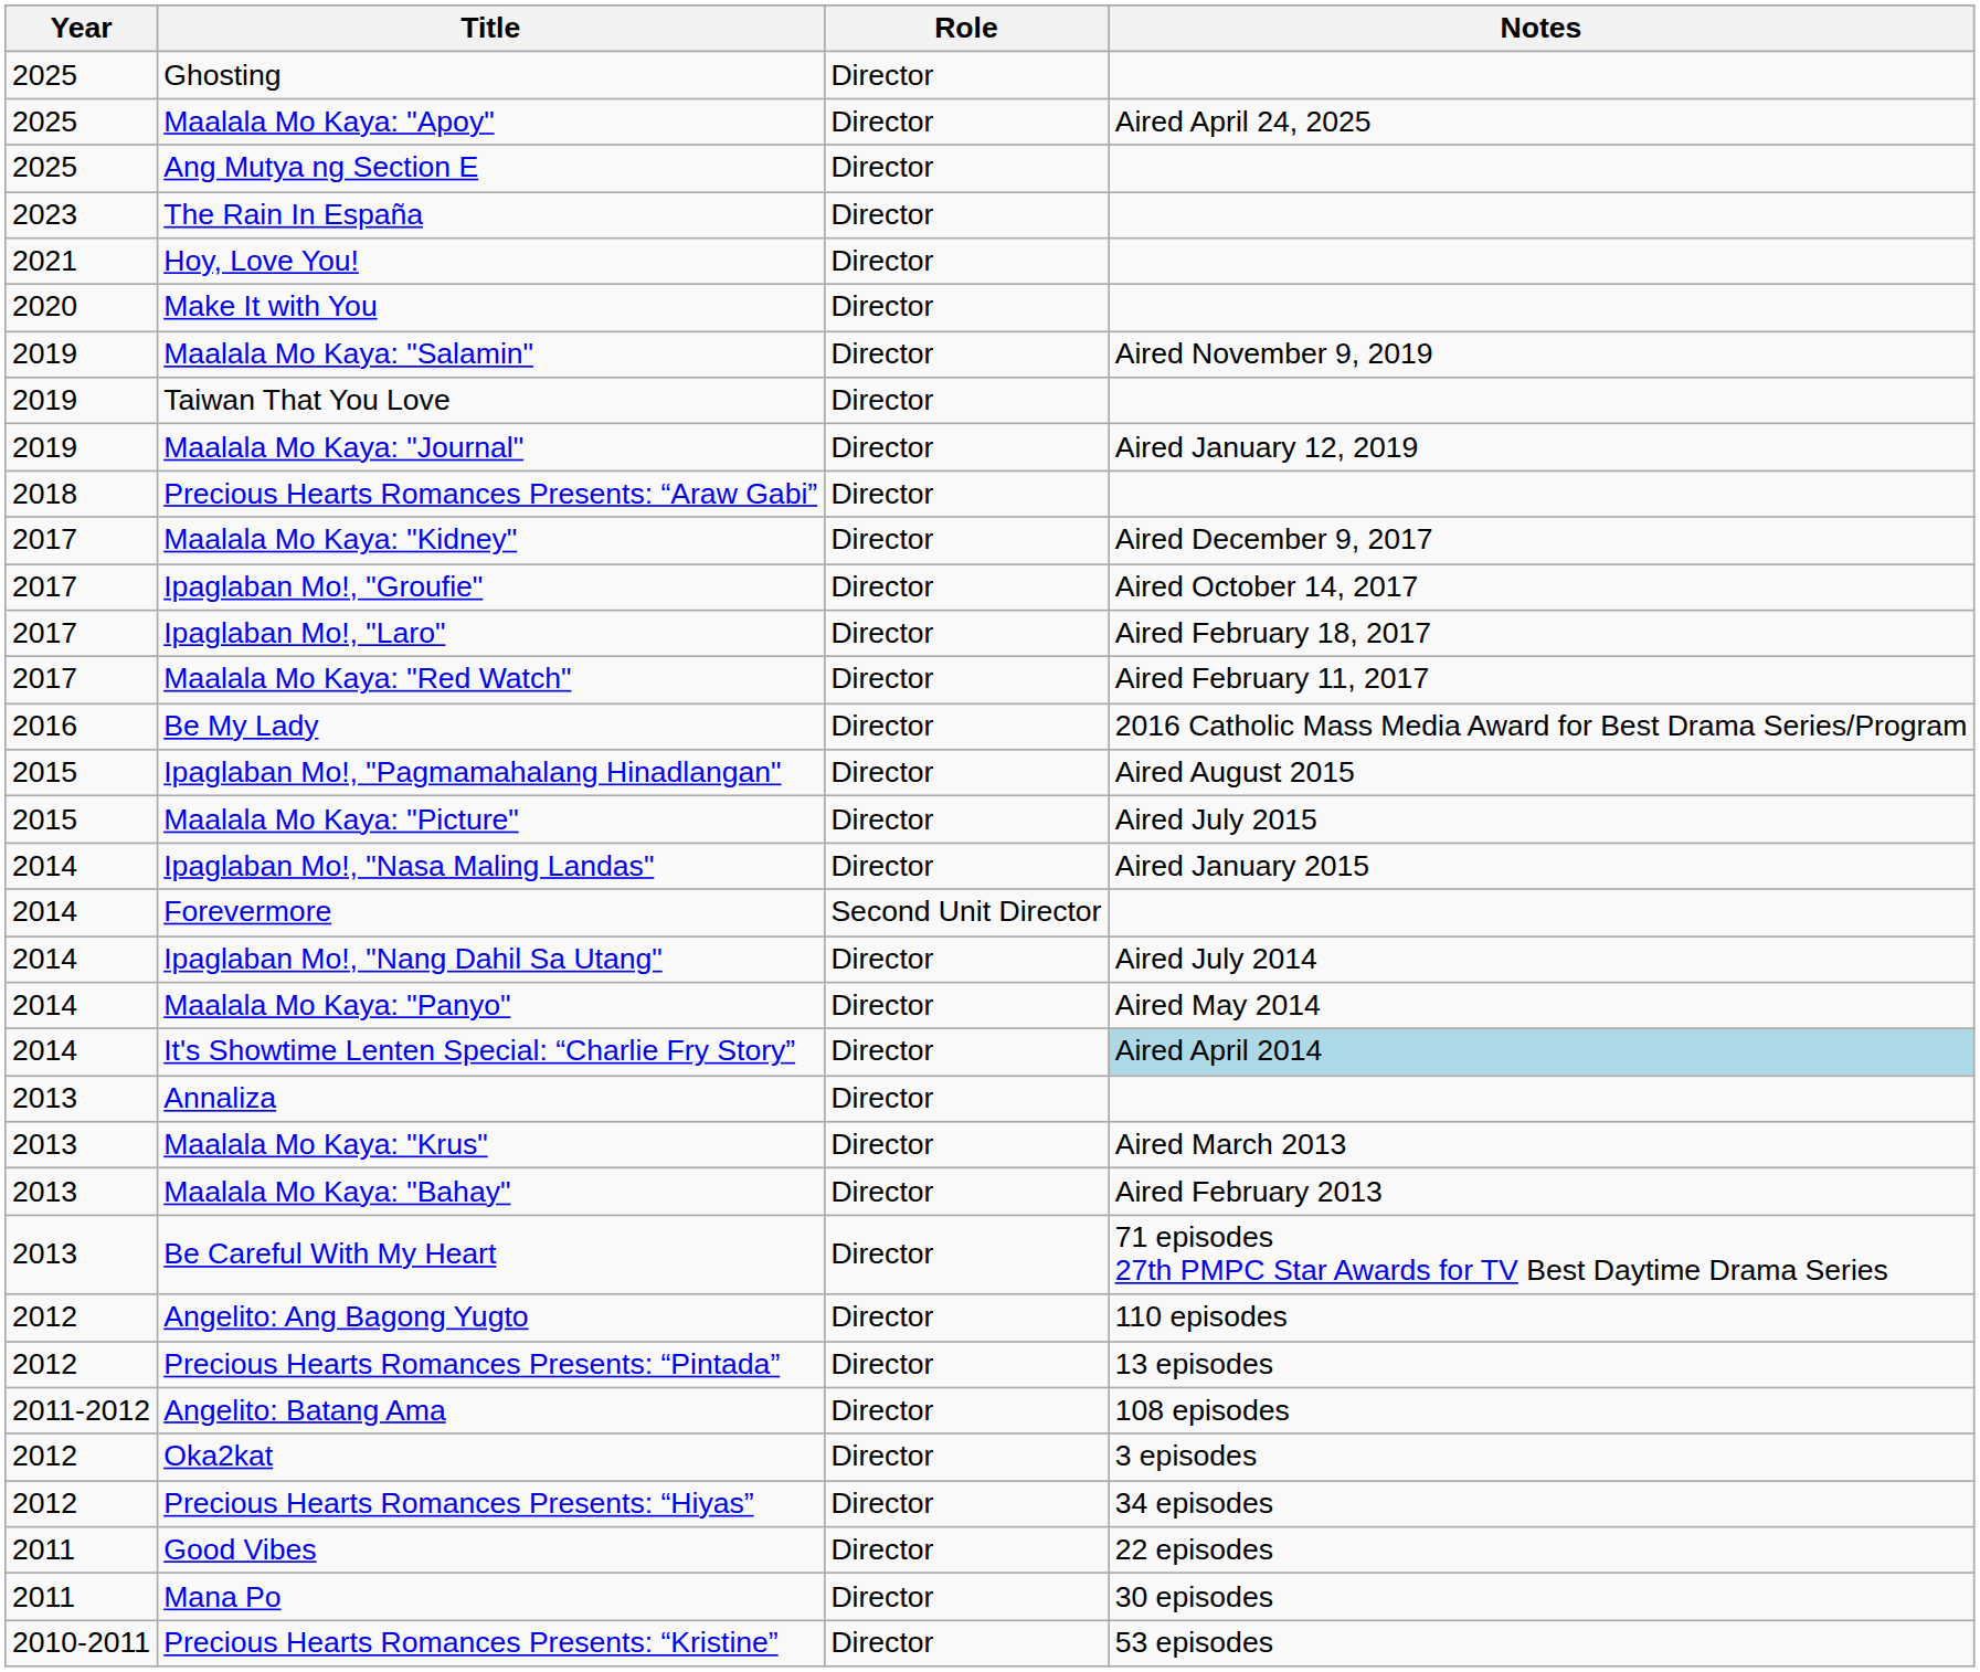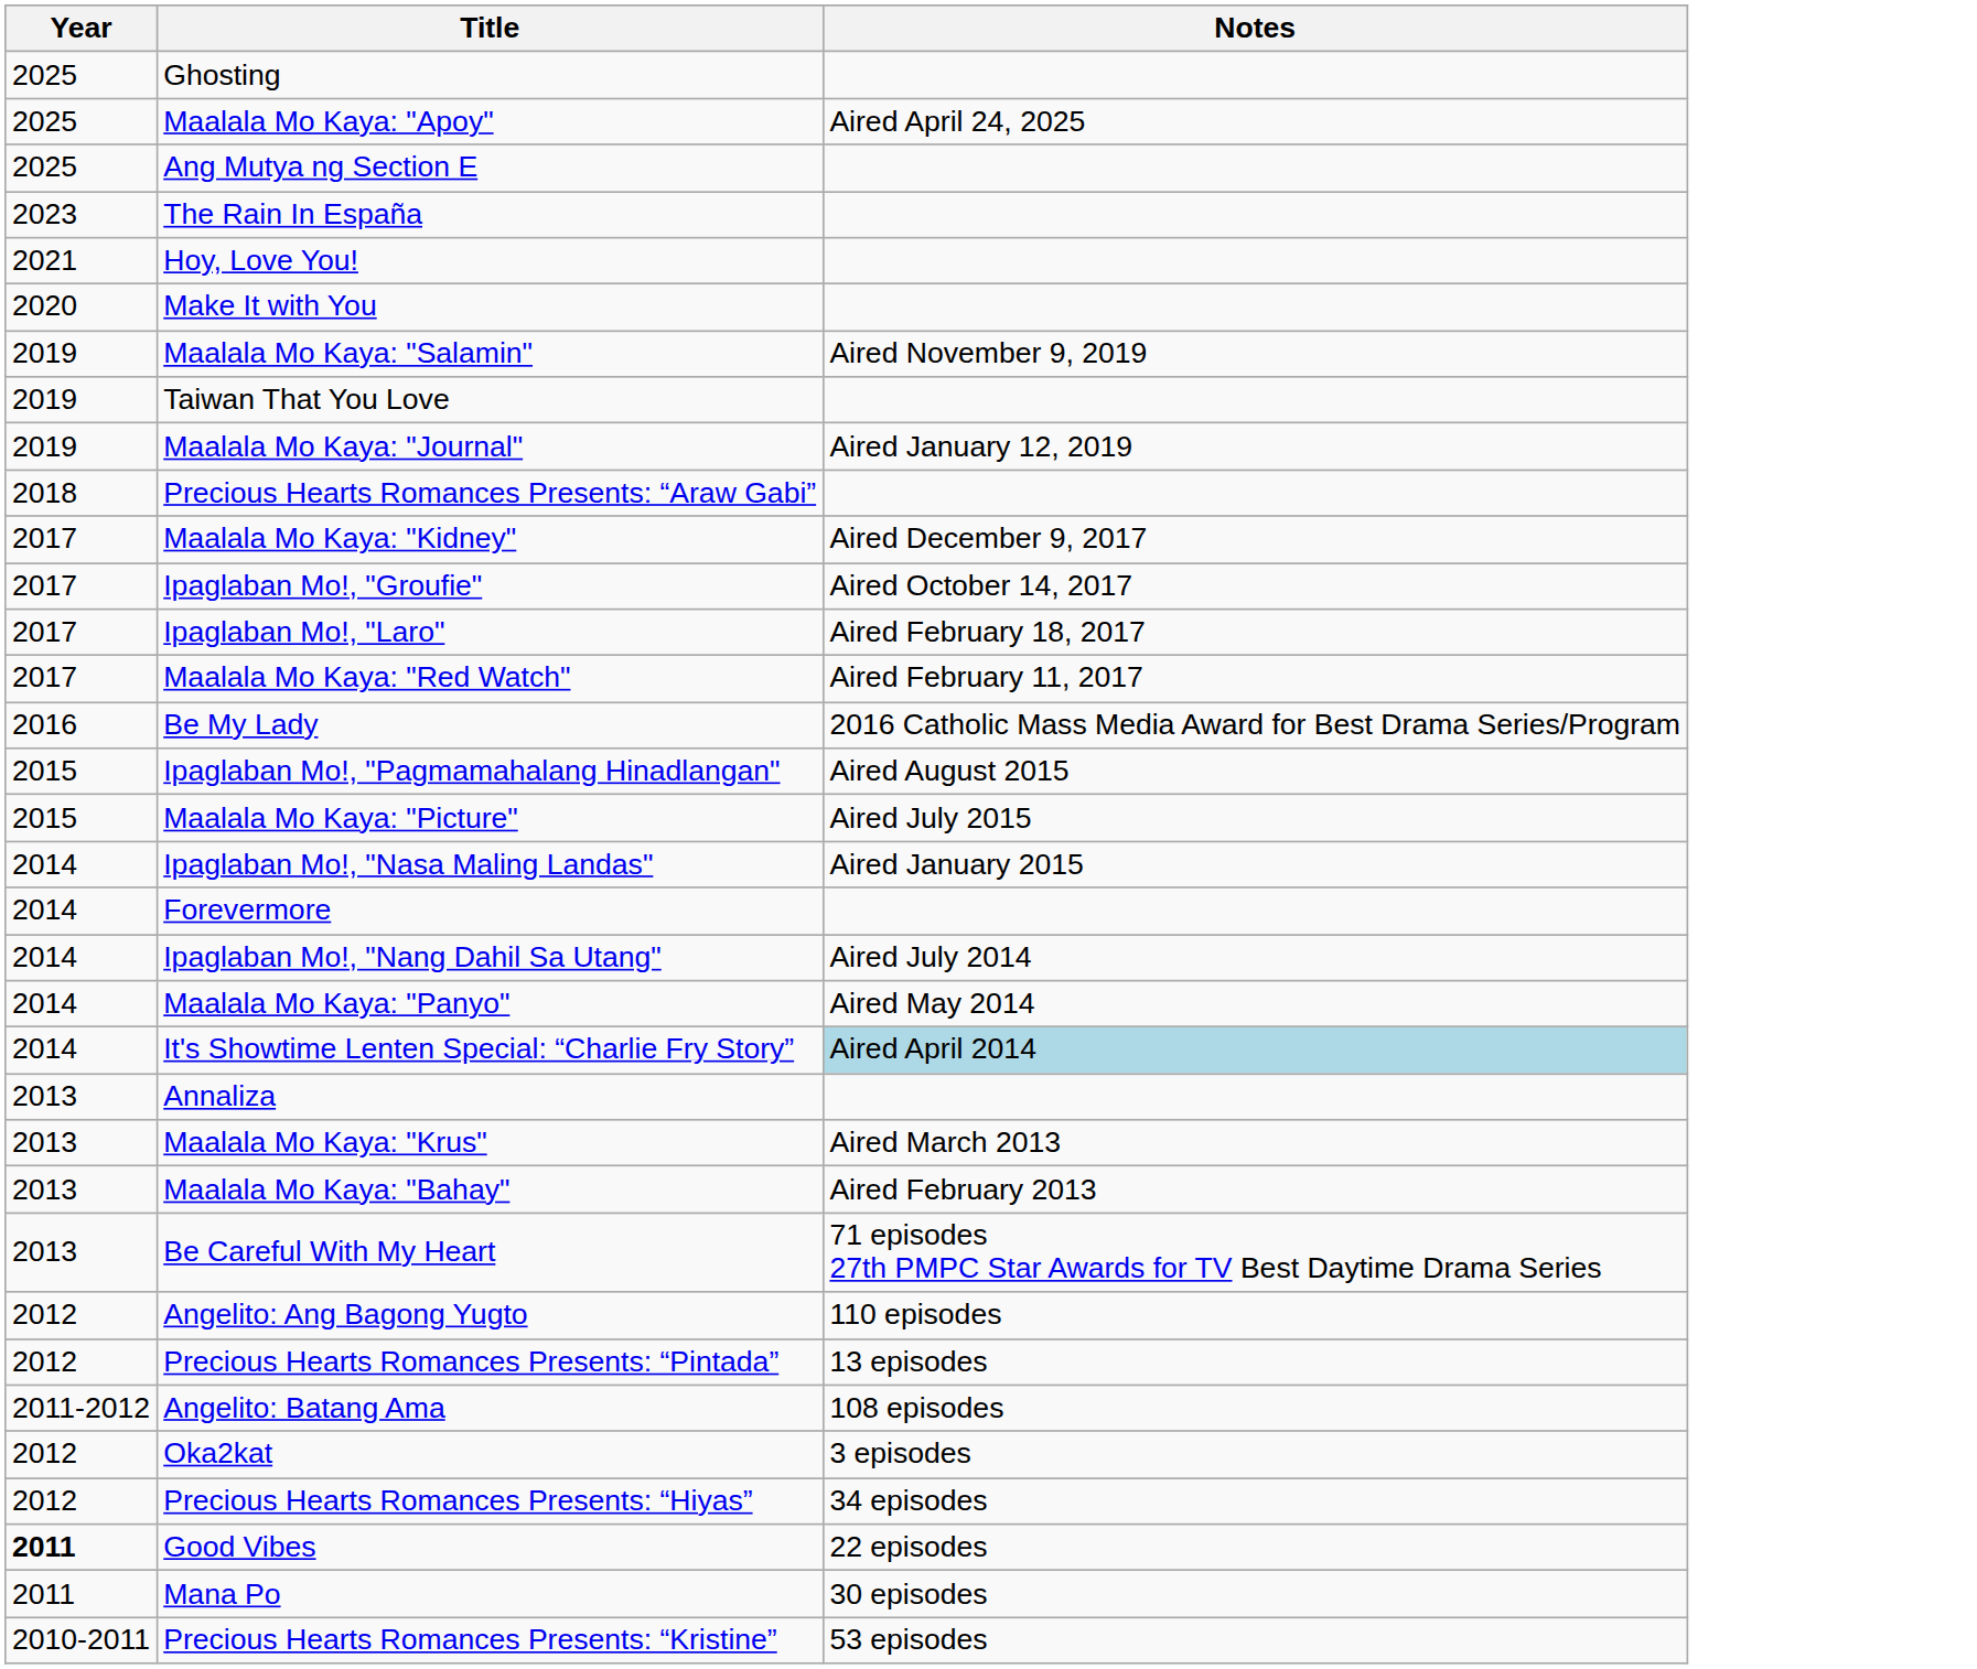- column: Role | Director | Director | Director | Director | Director | Director | Director | Director | Director | Director | Director | Director | Director | Director | Director | Director | Director | Director | Second Unit Director | Director | Director | Director | Director | Director | Director | Director | Director | Director | Director | Director | Director | Director | Director | Director
Good Vibes | Year: normal -> bold
